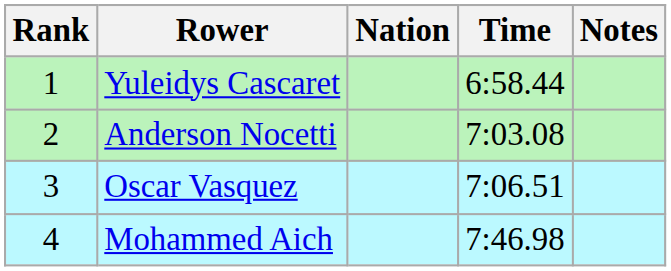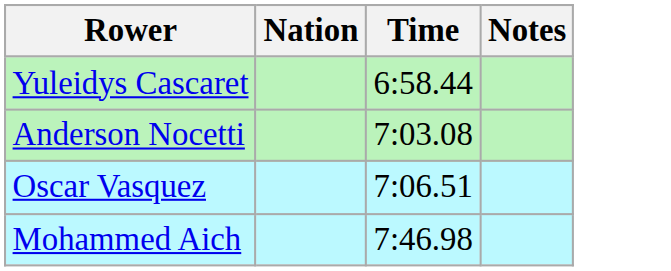- column: Rank | 1 | 2 | 3 | 4
